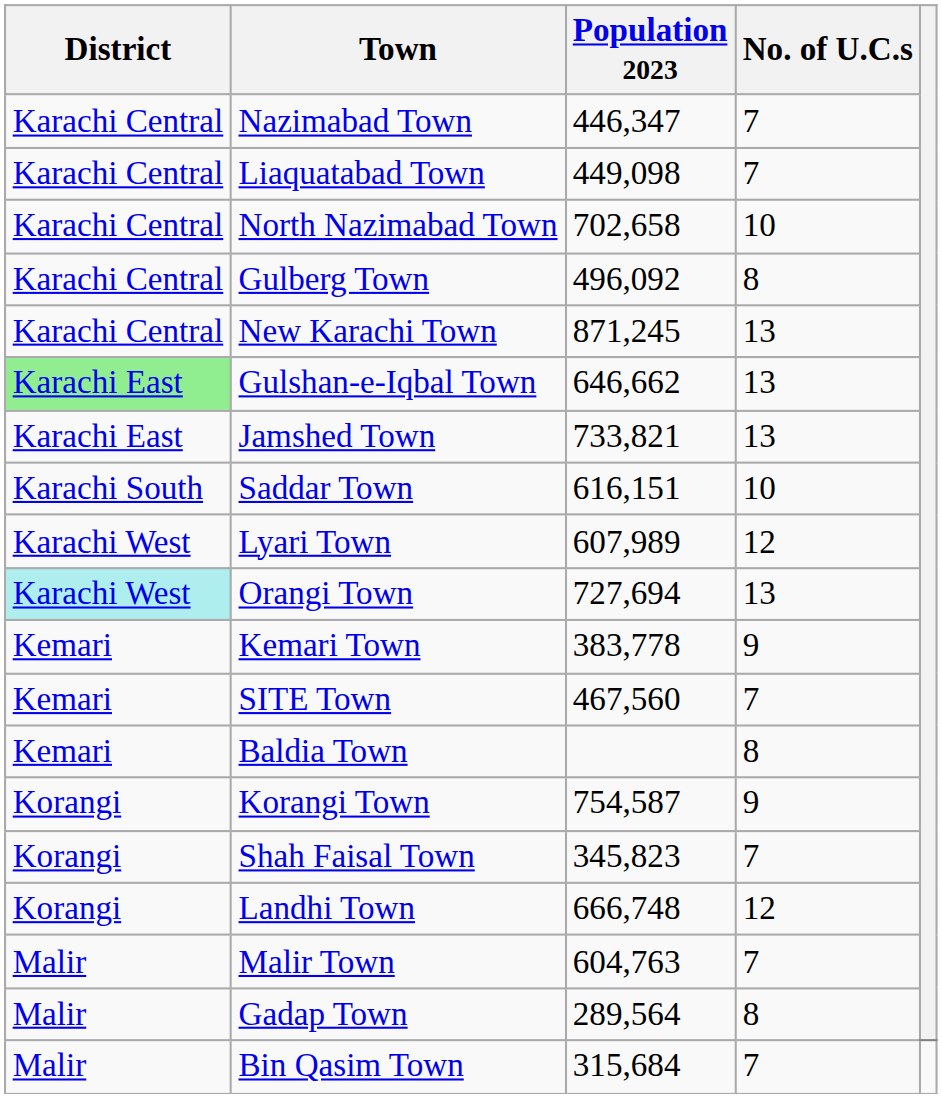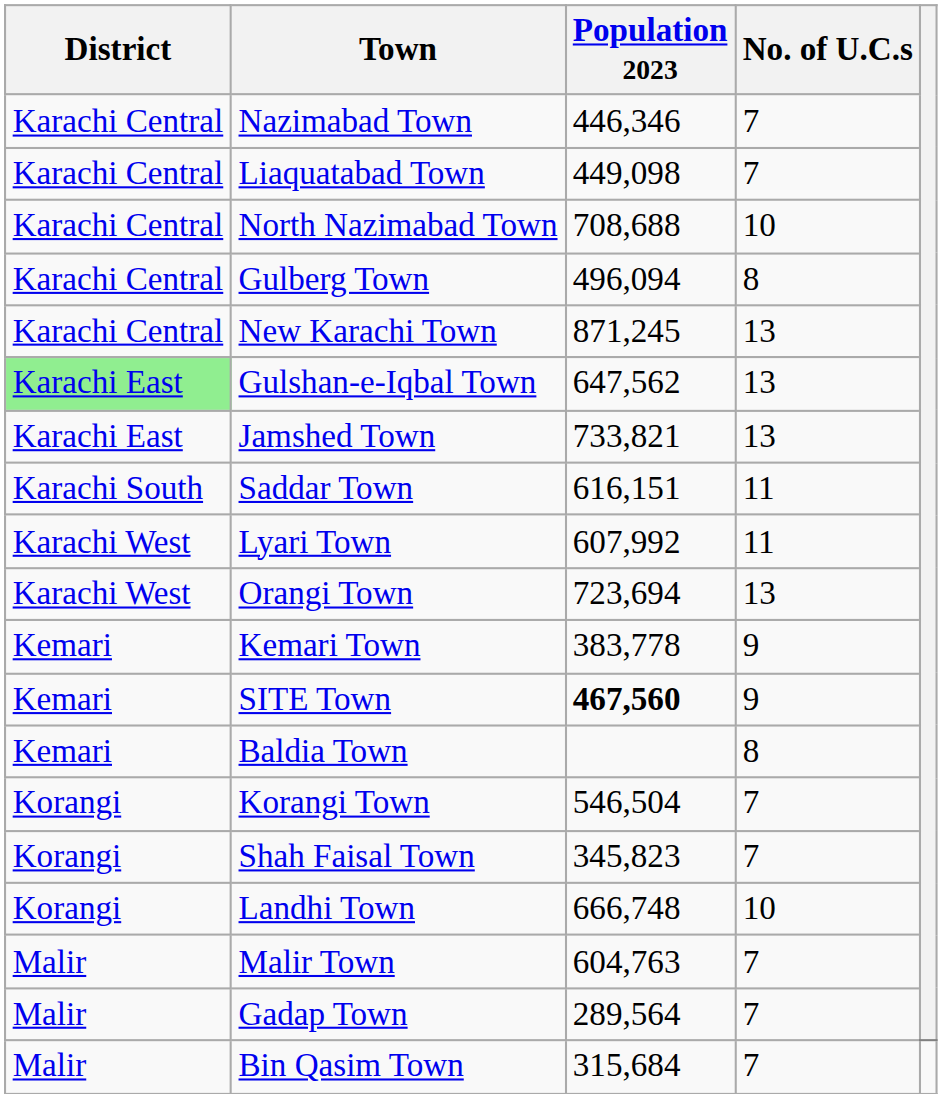Nazimabad Town | Population 2023: 446,347 -> 446,346
North Nazimabad Town | Population 2023: 702,658 -> 708,688
Gulberg Town | Population 2023: 496,092 -> 496,094
Gulshan-e-Iqbal Town | Population 2023: 646,662 -> 647,562
Saddar Town | No. of U.C.s: 10 -> 11
Lyari Town | Population 2023: 607,989 -> 607,992
Lyari Town | No. of U.C.s: 12 -> 11
Orangi Town | District: paleturquoise background -> no background
Orangi Town | Population 2023: 727,694 -> 723,694
SITE Town | Population 2023: normal -> bold
SITE Town | No. of U.C.s: 7 -> 9
Korangi Town | Population 2023: 754,587 -> 546,504
Korangi Town | No. of U.C.s: 9 -> 7
Landhi Town | No. of U.C.s: 12 -> 10
Gadap Town | No. of U.C.s: 8 -> 7
